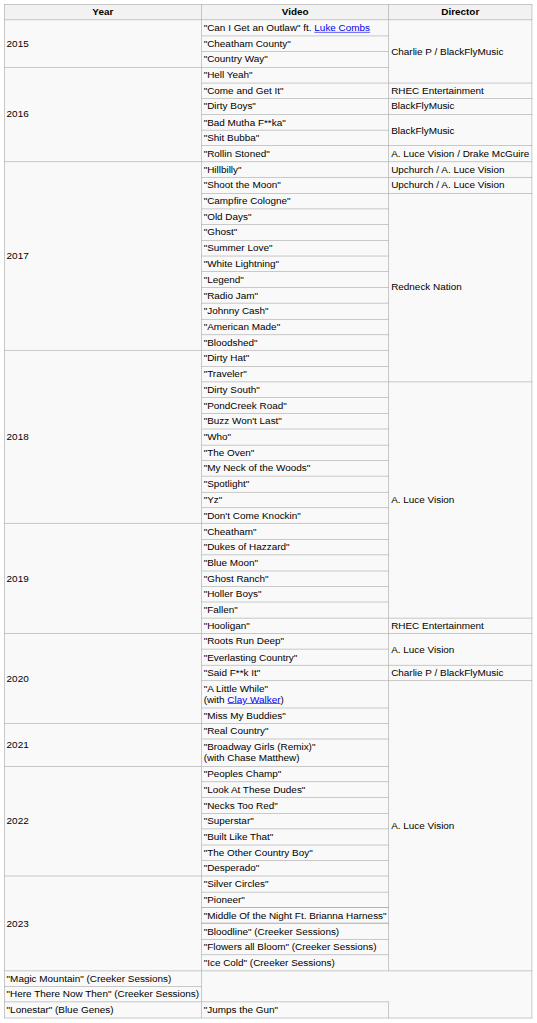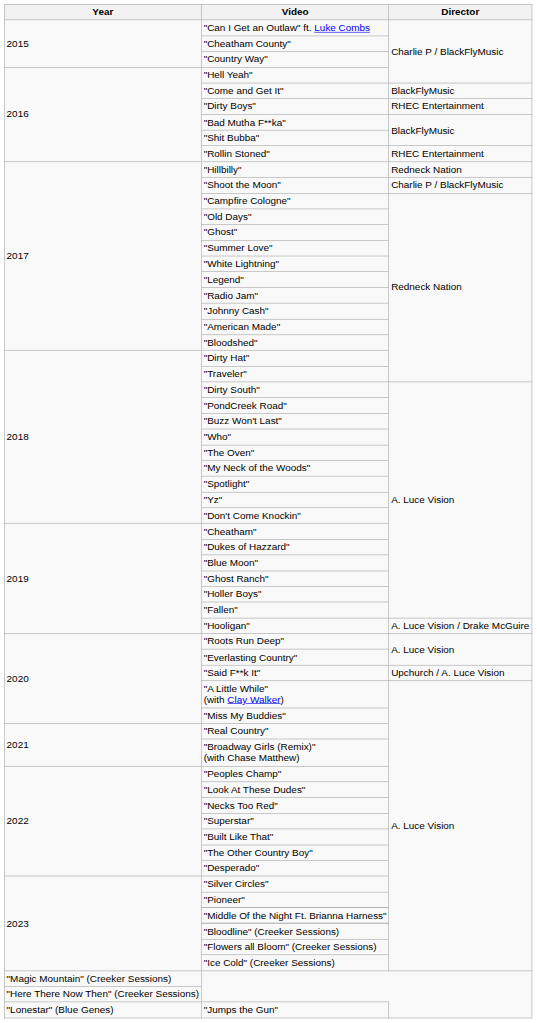"Come and Get It" | Director: RHEC Entertainment -> BlackFlyMusic
"Dirty Boys" | Director: BlackFlyMusic -> RHEC Entertainment
"Rollin Stoned" | Director: A. Luce Vision / Drake McGuire -> RHEC Entertainment
"Hillbilly" | Director: Upchurch / A. Luce Vision -> Redneck Nation
"Shoot the Moon" | Director: Upchurch / A. Luce Vision -> Charlie P / BlackFlyMusic
"Hooligan" | Director: RHEC Entertainment -> A. Luce Vision / Drake McGuire
"Said F**k It" | Director: Charlie P / BlackFlyMusic -> Upchurch / A. Luce Vision
